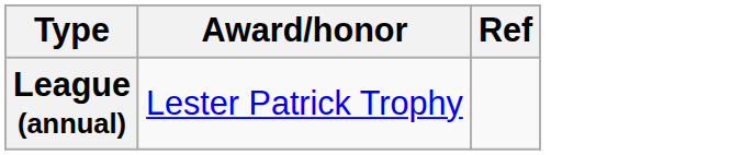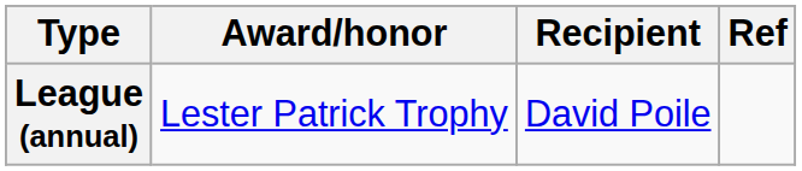+ column: Recipient | David Poile
